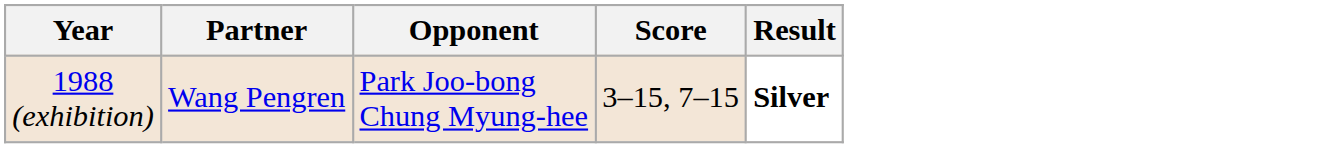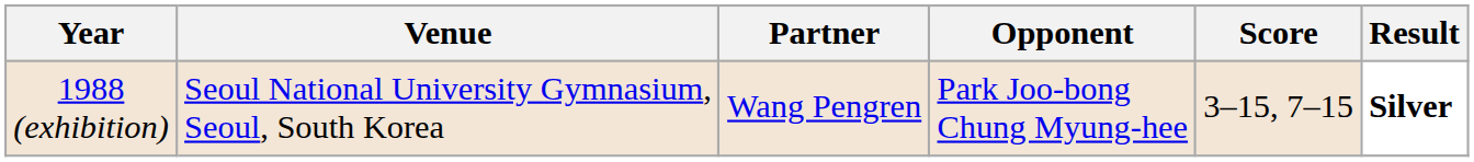+ column: Venue | Seoul National University Gymnasium, Seoul, South Korea
